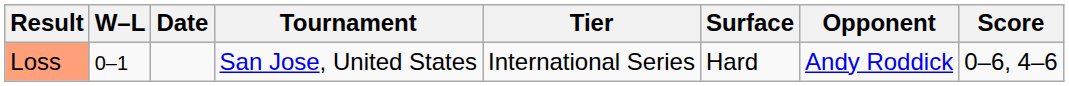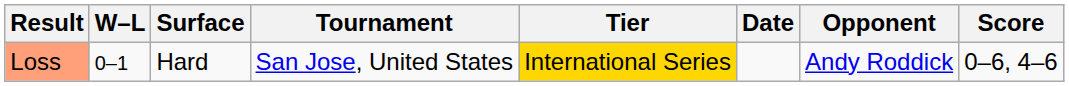columns swapped: Date <-> Surface
Loss | Tier: no background -> gold background
